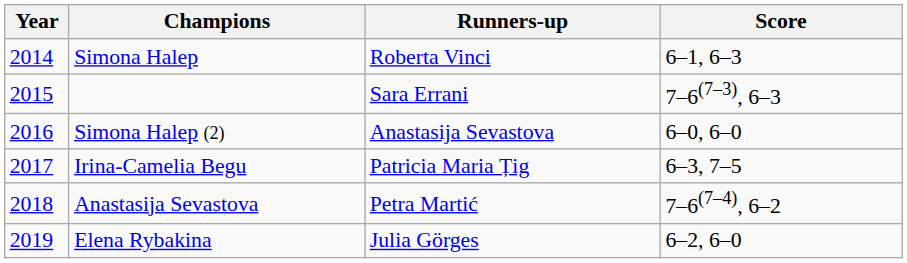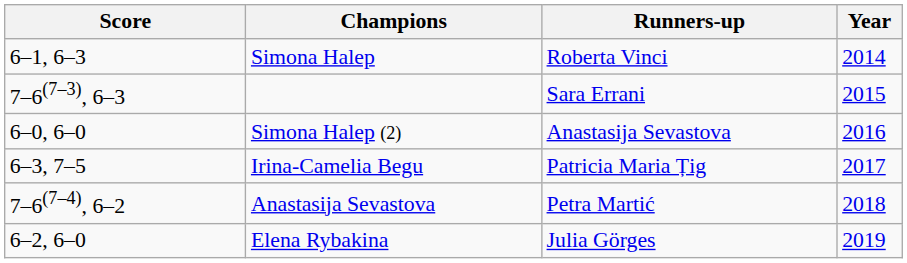columns swapped: Year <-> Score
